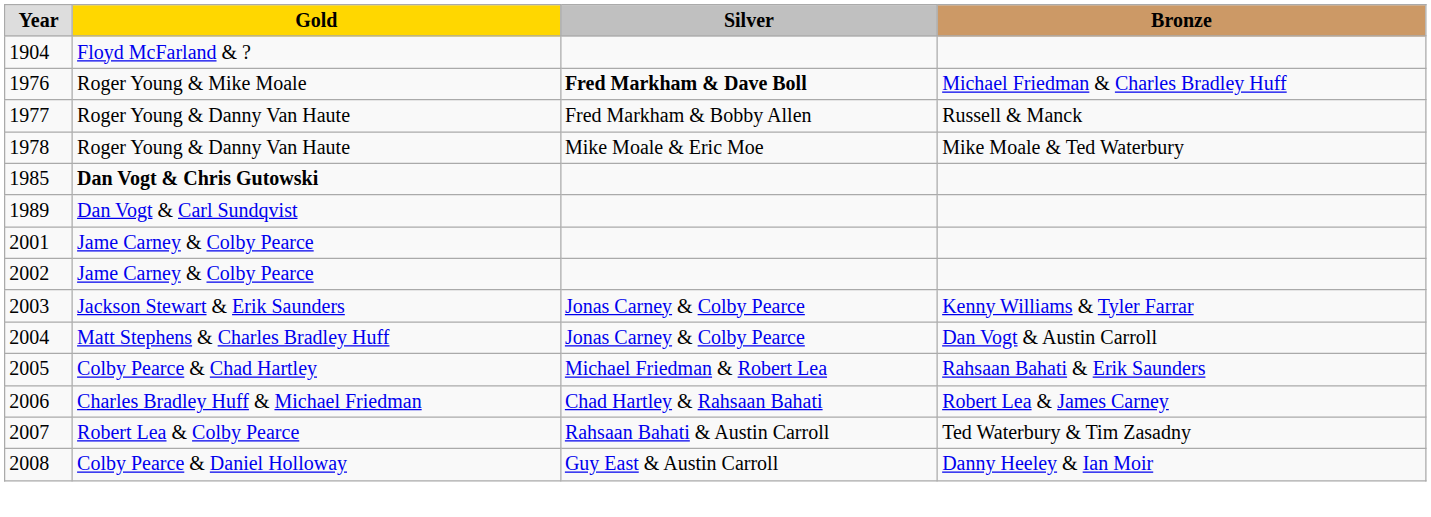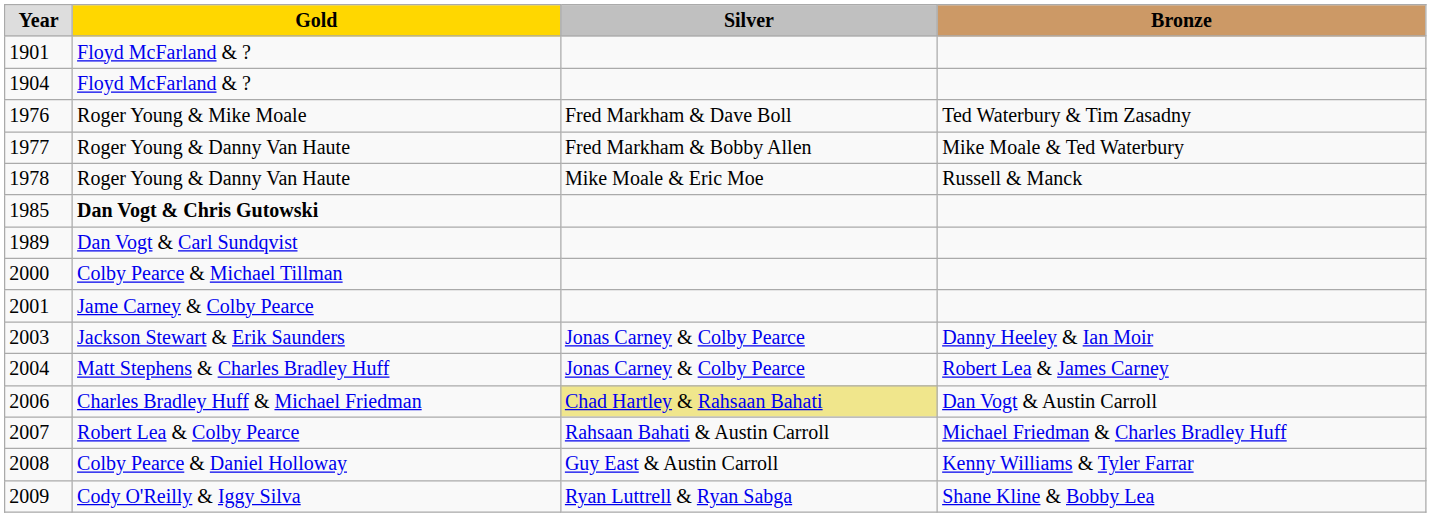+ row: 1901 | Floyd McFarland & ?
1976 | Silver: bold -> normal
1976 | Bronze: Michael Friedman & Charles Bradley Huff -> Ted Waterbury & Tim Zasadny
1977 | Bronze: Russell & Manck -> Mike Moale & Ted Waterbury
1978 | Bronze: Mike Moale & Ted Waterbury -> Russell & Manck
+ row: 2000 | Colby Pearce & Michael Tillman
- row: 2002 | Jame Carney & Colby Pearce
2003 | Bronze: Kenny Williams & Tyler Farrar -> Danny Heeley & Ian Moir
2004 | Bronze: Dan Vogt & Austin Carroll -> Robert Lea & James Carney
- row: 2005 | Colby Pearce & Chad Hartley | Michael Friedman & Robert Lea | Rahsaan Bahati & Erik Saunders
2006 | Silver: no background -> khaki background
2006 | Bronze: Robert Lea & James Carney -> Dan Vogt & Austin Carroll
2007 | Bronze: Ted Waterbury & Tim Zasadny -> Michael Friedman & Charles Bradley Huff
2008 | Bronze: Danny Heeley & Ian Moir -> Kenny Williams & Tyler Farrar
+ row: 2009 | Cody O'Reilly & Iggy Silva | Ryan Luttrell & Ryan Sabga | Shane Kline & Bobby Lea
